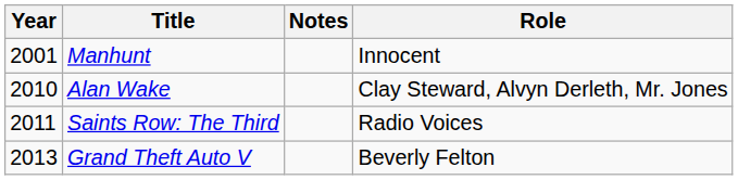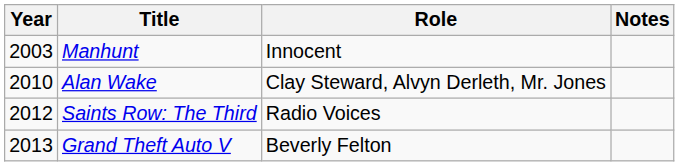columns swapped: Role <-> Notes
Manhunt | Year: 2001 -> 2003
Saints Row: The Third | Year: 2011 -> 2012
